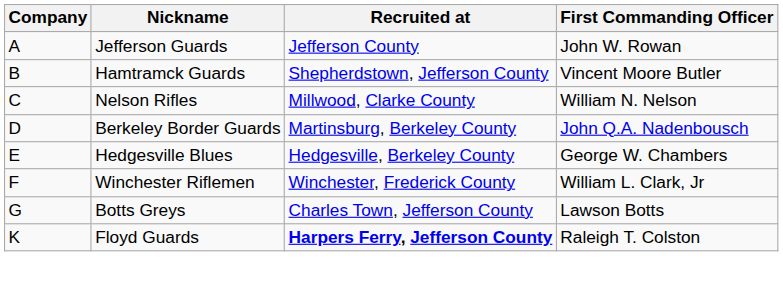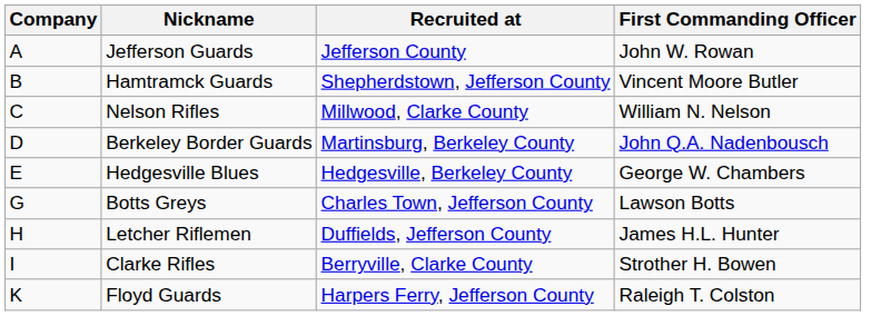- row: F | Winchester Riflemen | Winchester, Frederick County | William L. Clark, Jr
+ row: H | Letcher Riflemen | Duffields, Jefferson County | James H.L. Hunter
+ row: I | Clarke Rifles | Berryville, Clarke County | Strother H. Bowen
Floyd Guards | Recruited at: bold -> normal
